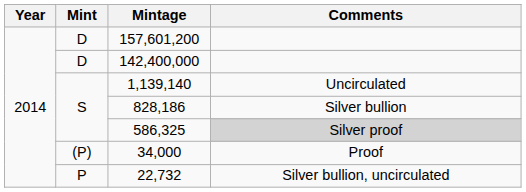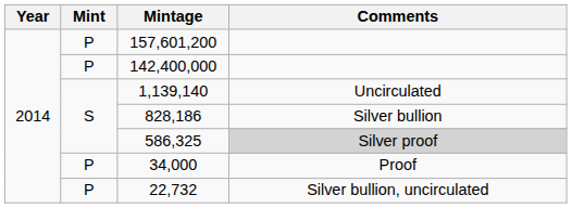157,601,200 | Mint: D -> P
142,400,000 | Mint: D -> P
34,000 | Mint: (P) -> P
